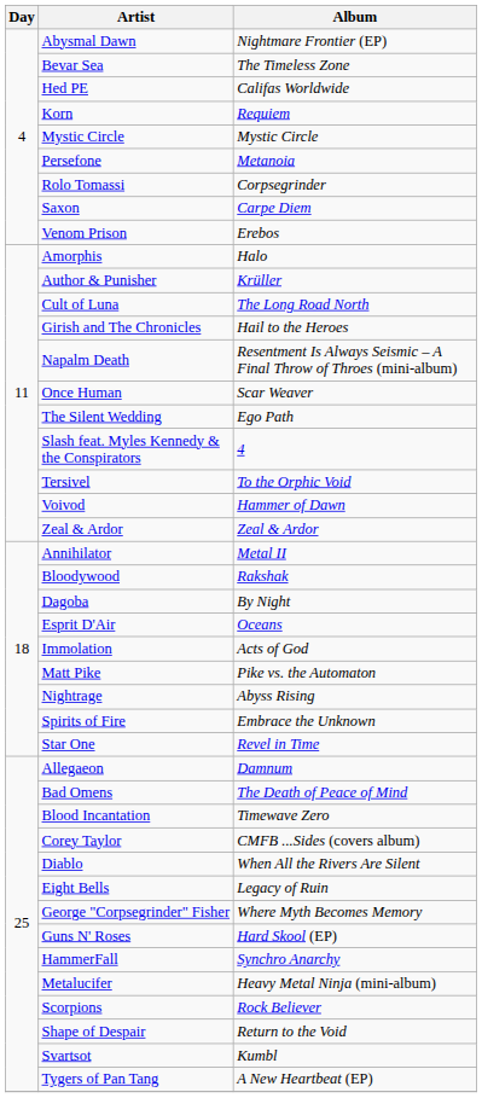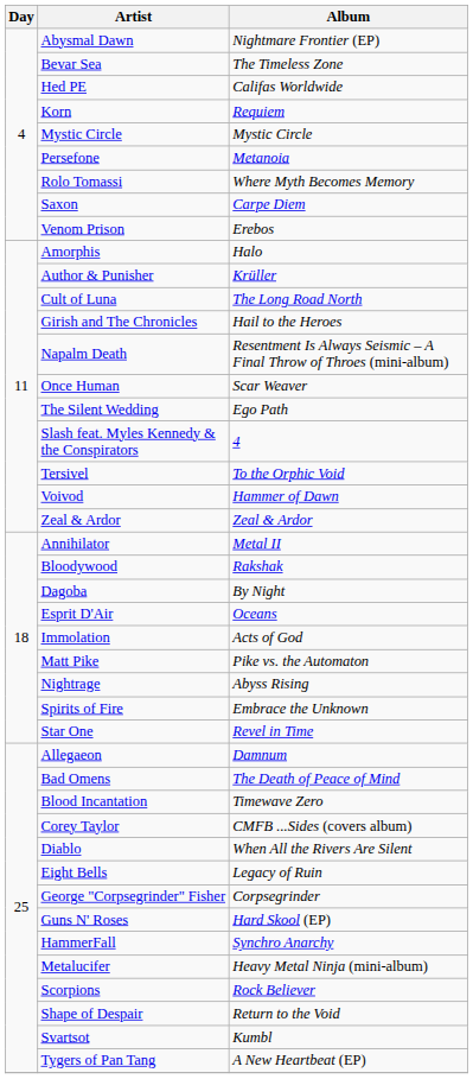Rolo Tomassi | Album: Corpsegrinder -> Where Myth Becomes Memory
George "Corpsegrinder" Fisher | Album: Where Myth Becomes Memory -> Corpsegrinder
